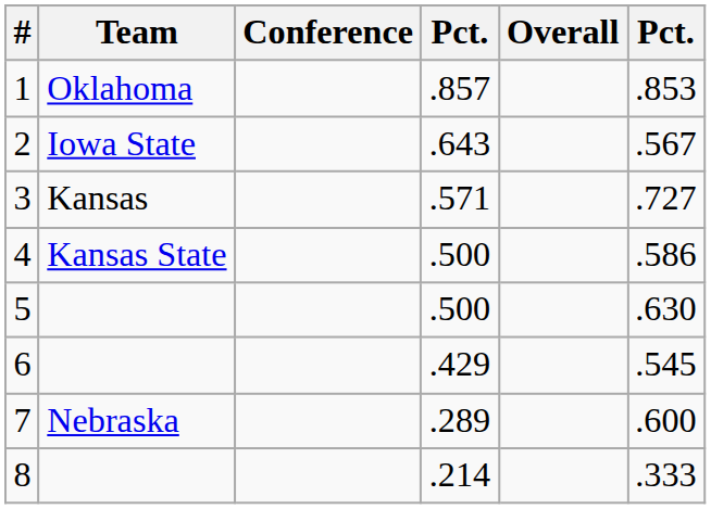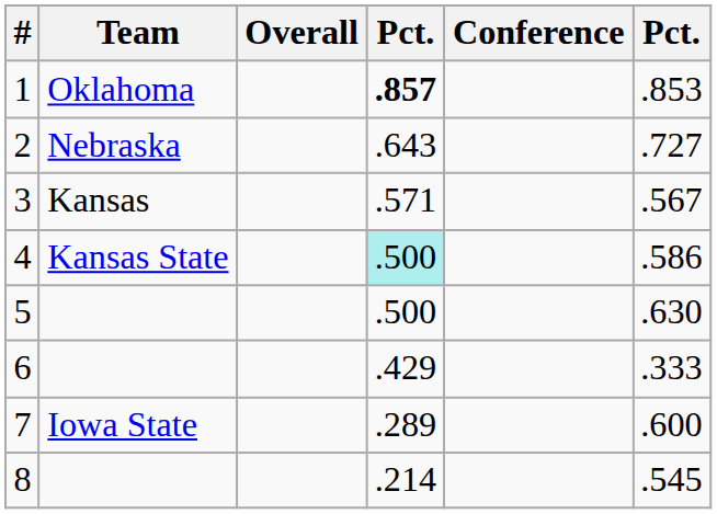columns swapped: Conference <-> Overall
1 | column 4: normal -> bold
2 | Team: Iowa State -> Nebraska
2 | column 6: .567 -> .727
3 | column 6: .727 -> .567
4 | column 4: no background -> paleturquoise background
6 | column 6: .545 -> .333
7 | Team: Nebraska -> Iowa State
8 | column 6: .333 -> .545
